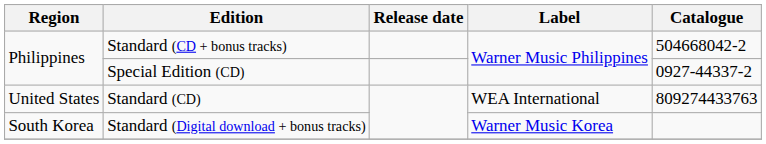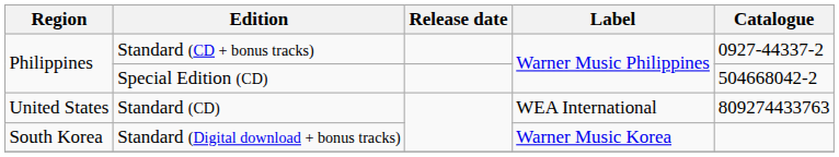Standard (CD + bonus tracks) | Catalogue: 504668042-2 -> 0927-44337-2
Special Edition (CD) | Catalogue: 0927-44337-2 -> 504668042-2
